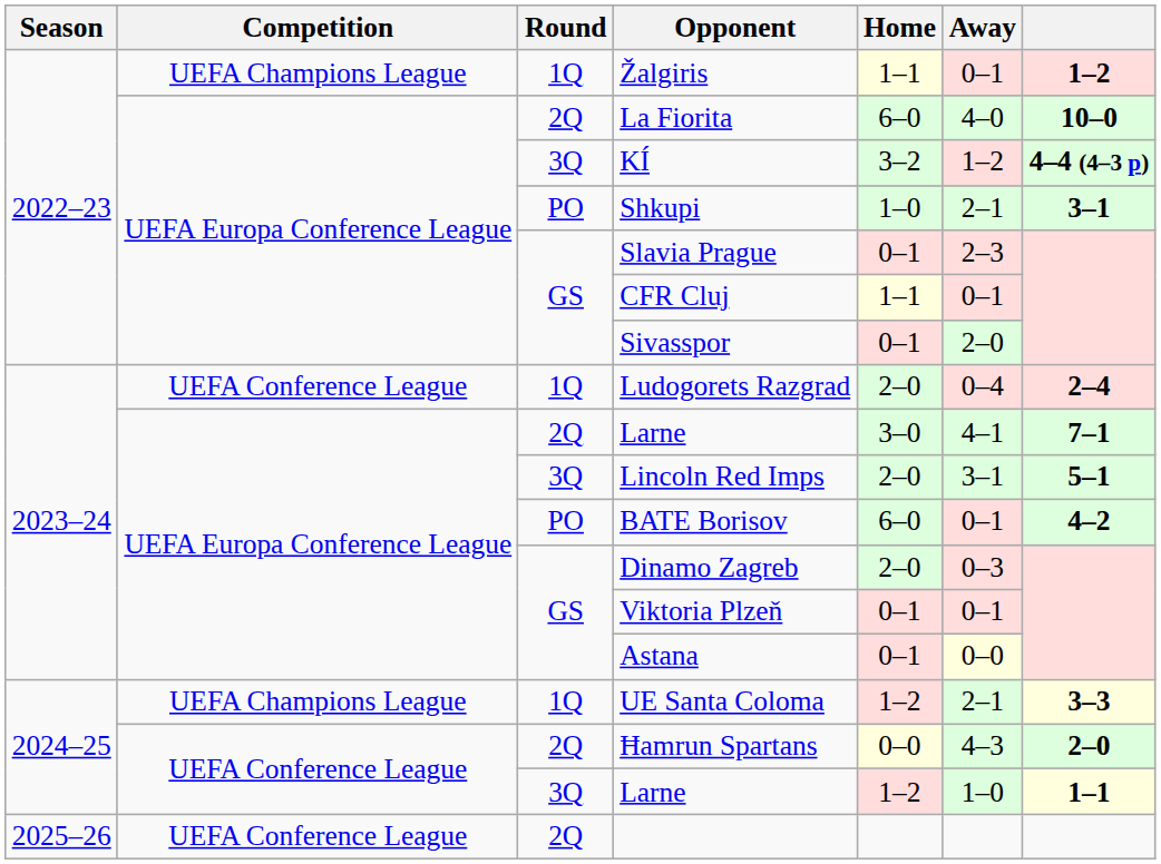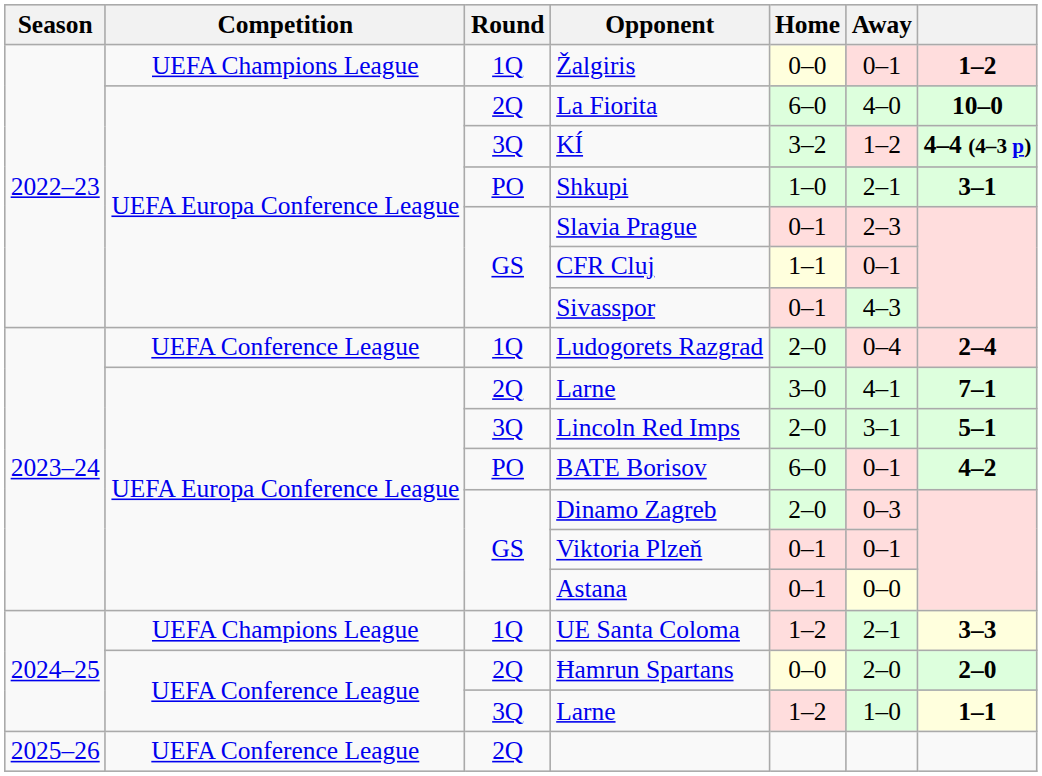Žalgiris | Home: 1–1 -> 0–0
Sivasspor | Away: 2–0 -> 4–3
Ħamrun Spartans | Away: 4–3 -> 2–0
